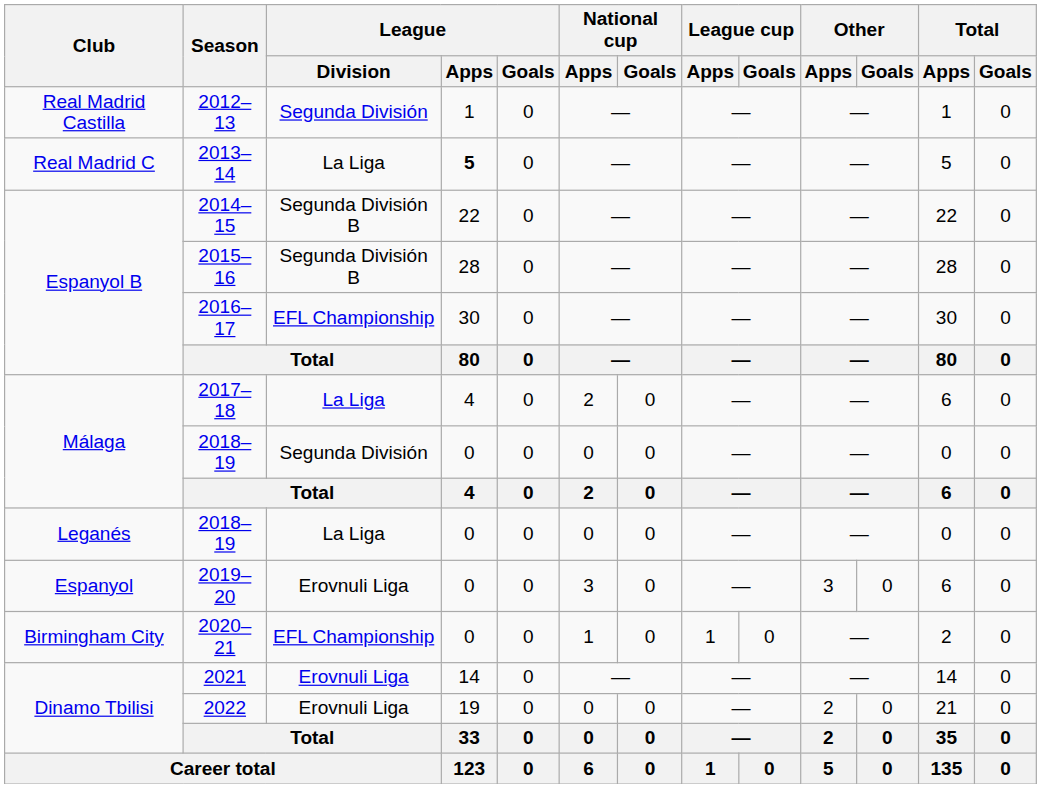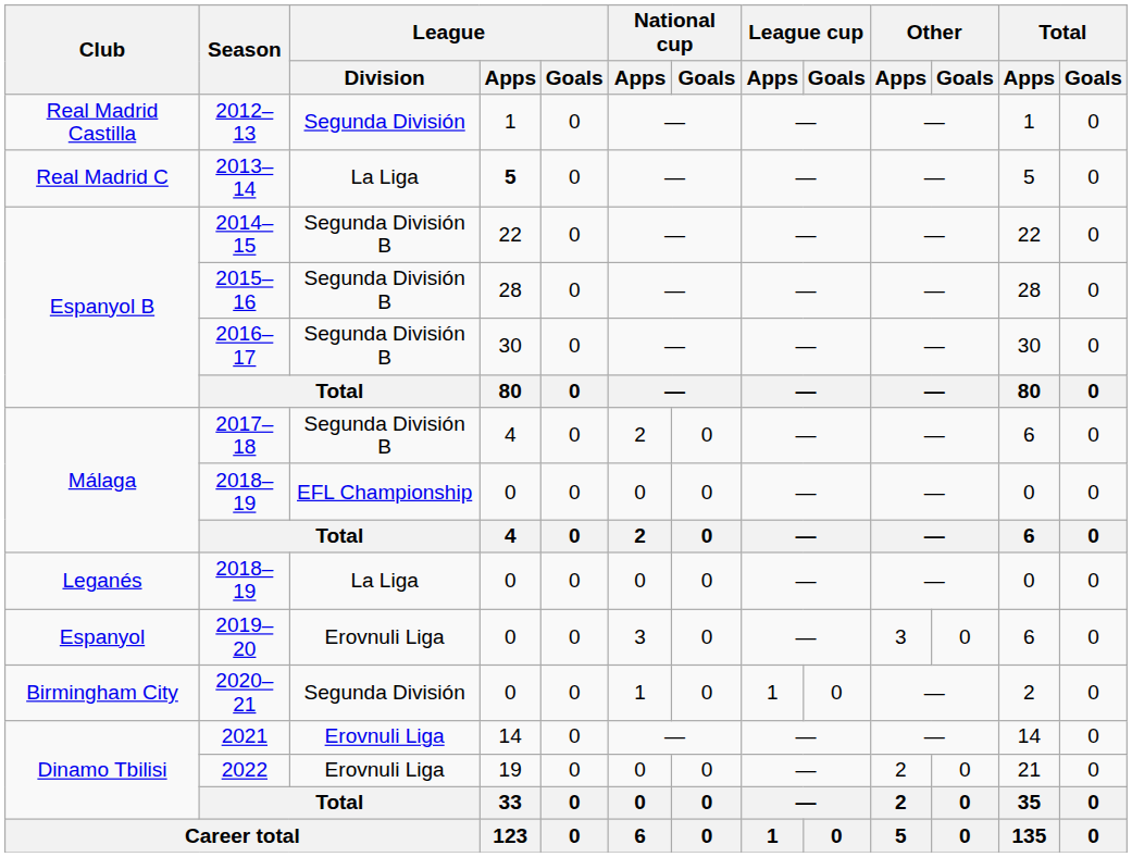2016–17 | League / Division: EFL Championship -> Segunda División B
2017–18 | League / Division: La Liga -> Segunda División B
Málaga / 2018–19 | League / Division: Segunda División -> EFL Championship
2020–21 | League / Division: EFL Championship -> Segunda División
